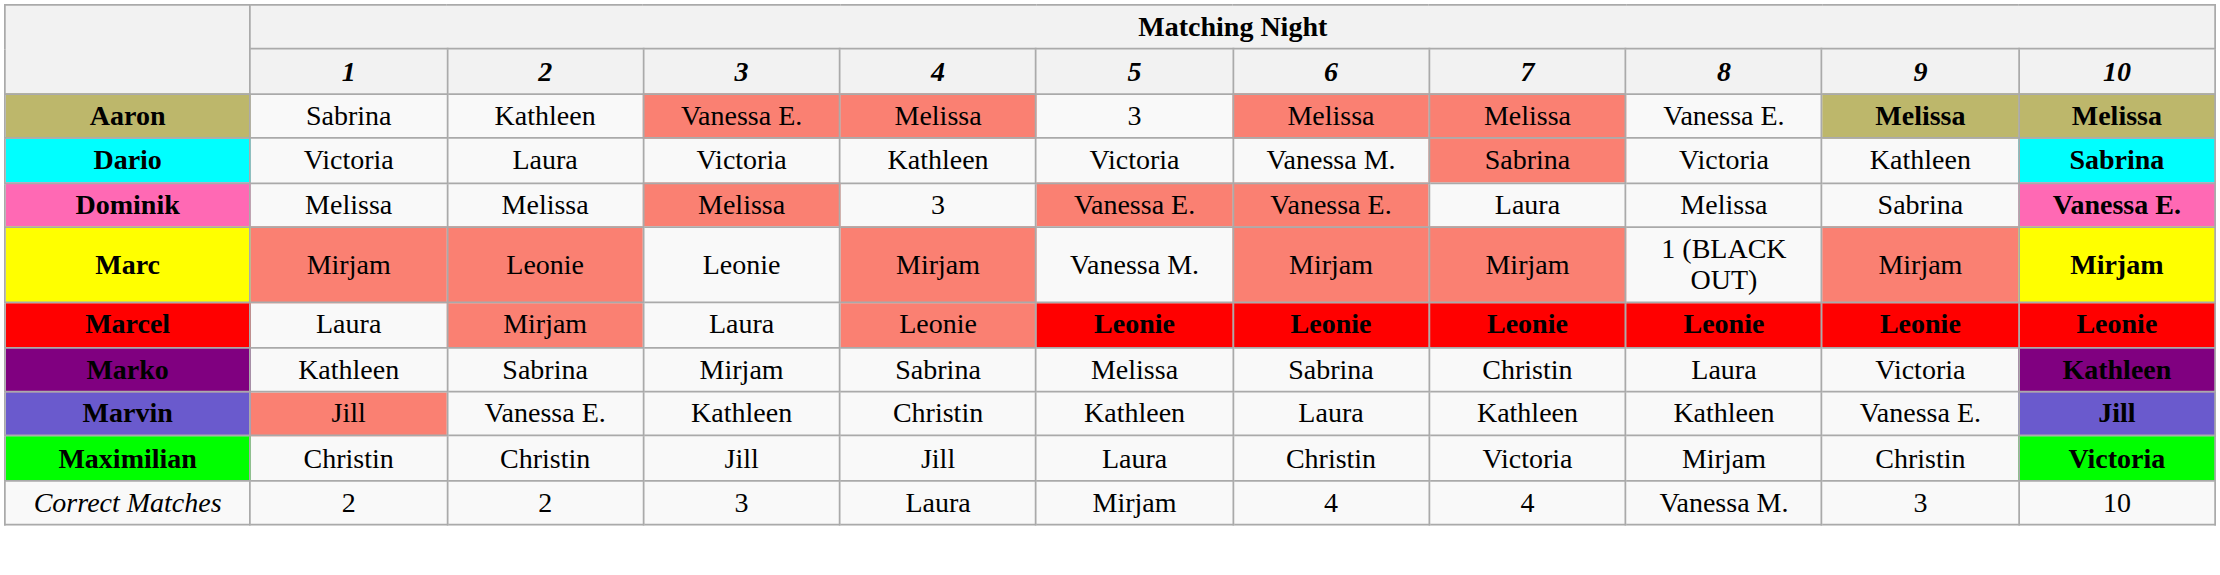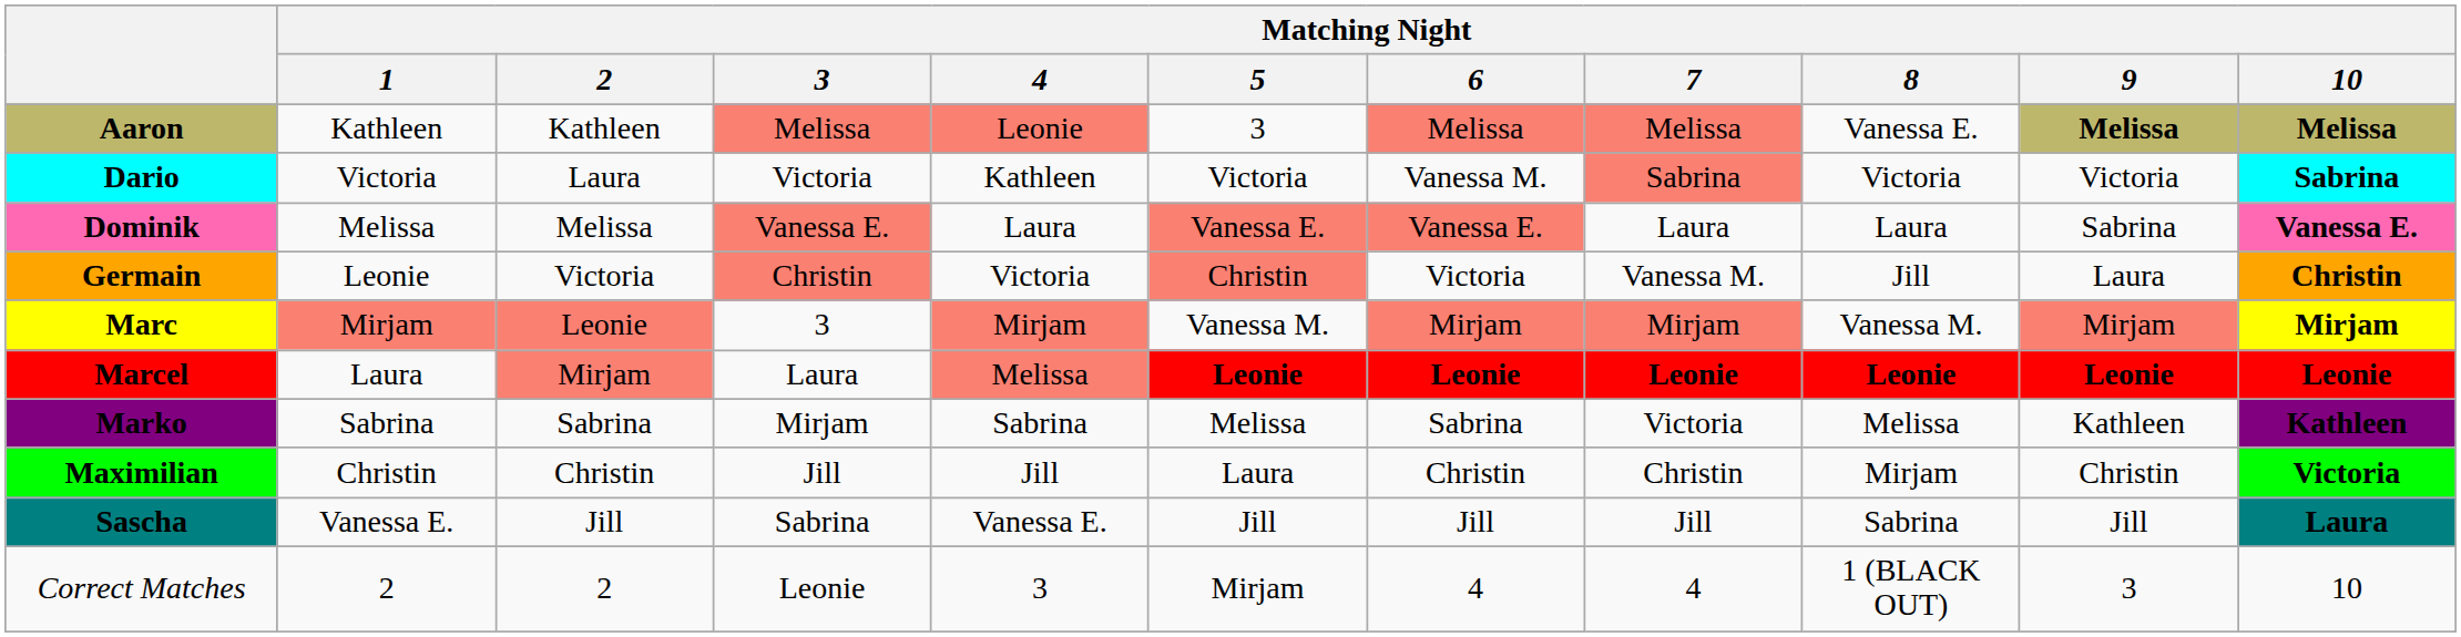Aaron | Matching Night / 1: Sabrina -> Kathleen
Aaron | Matching Night / 3: Vanessa E. -> Melissa
Aaron | Matching Night / 4: Melissa -> Leonie
Dario | Matching Night / 9: Kathleen -> Victoria
Dominik | Matching Night / 3: Melissa -> Vanessa E.
Dominik | Matching Night / 4: 3 -> Laura
Dominik | Matching Night / 8: Melissa -> Laura
+ row: Germain | Leonie | Victoria | Christin | Victoria | Christin | Victoria | Vanessa M. | Jill | Laura | Christin
Marc | Matching Night / 3: Leonie -> 3
Marc | Matching Night / 8: 1 (BLACK OUT) -> Vanessa M.
Marcel | Matching Night / 4: Leonie -> Melissa
Marko | Matching Night / 1: Kathleen -> Sabrina
Marko | Matching Night / 7: Christin -> Victoria
Marko | Matching Night / 8: Laura -> Melissa
Marko | Matching Night / 9: Victoria -> Kathleen
- row: Marvin | Jill | Vanessa E. | Kathleen | Christin | Kathleen | Laura | Kathleen | Kathleen | Vanessa E. | Jill
Maximilian | Matching Night / 7: Victoria -> Christin
+ row: Sascha | Vanessa E. | Jill | Sabrina | Vanessa E. | Jill | Jill | Jill | Sabrina | Jill | Laura
Correct Matches | Matching Night / 3: 3 -> Leonie
Correct Matches | Matching Night / 4: Laura -> 3
Correct Matches | Matching Night / 8: Vanessa M. -> 1 (BLACK OUT)
